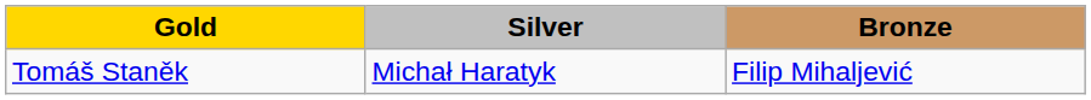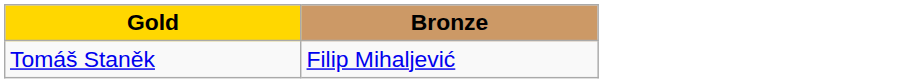- column: Silver | Michał Haratyk
